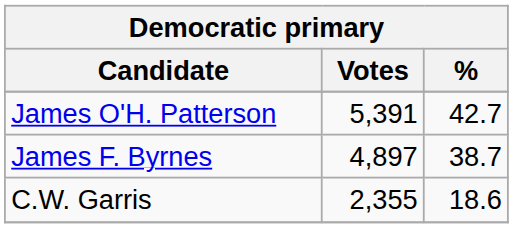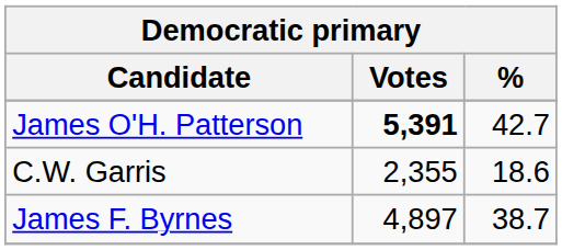James O'H. Patterson | Votes: normal -> bold
rows swapped: James F. Byrnes <-> C.W. Garris
